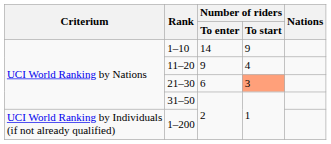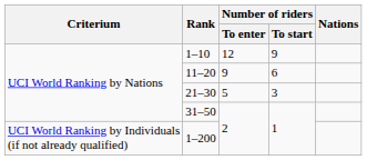1–10 | Number of riders / To enter: 14 -> 12
11–20 | Number of riders / To start: 4 -> 6
21–30 | Number of riders / To enter: 6 -> 5
21–30 | Number of riders / To start: lightsalmon background -> no background
